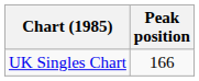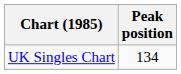UK Singles Chart | Peak position: 166 -> 134
